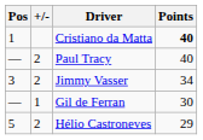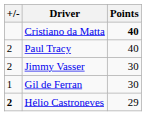- column: Pos | 1 | — | 3 | — | 5
Jimmy Vasser | Points: 34 -> 30
Hélio Castroneves | +/-: normal -> bold
